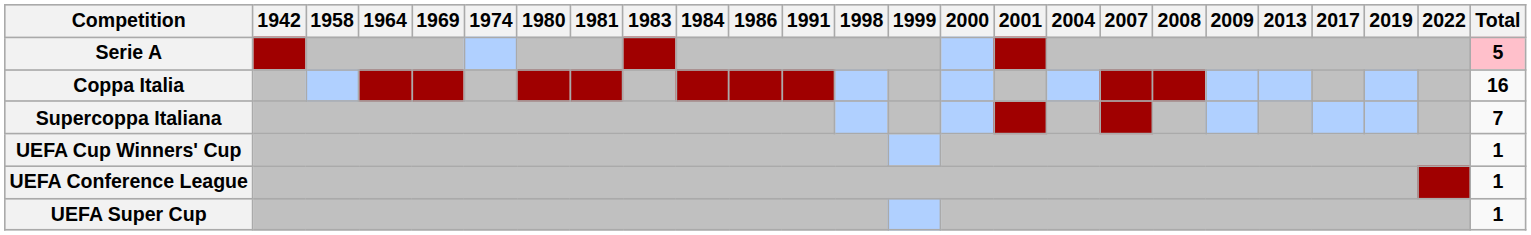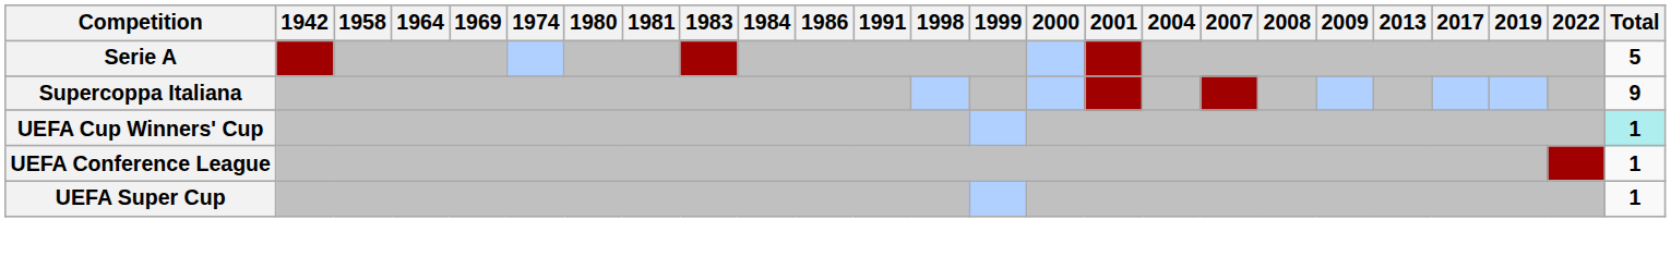Serie A | Total: pink background -> no background
- row: Coppa Italia | 16
Supercoppa Italiana | Total: 7 -> 9
UEFA Cup Winners' Cup | Total: no background -> paleturquoise background
